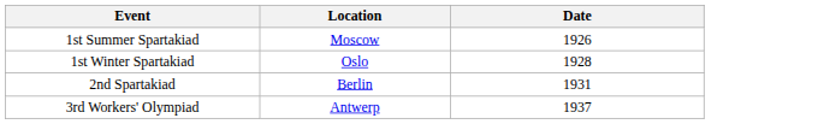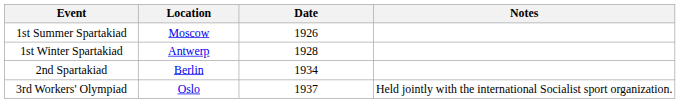+ column: Notes | Held jointly with the international Socialist sport organization.
1st Winter Spartakiad | Location: Oslo -> Antwerp
2nd Spartakiad | Date: 1931 -> 1934
3rd Workers' Olympiad | Location: Antwerp -> Oslo
